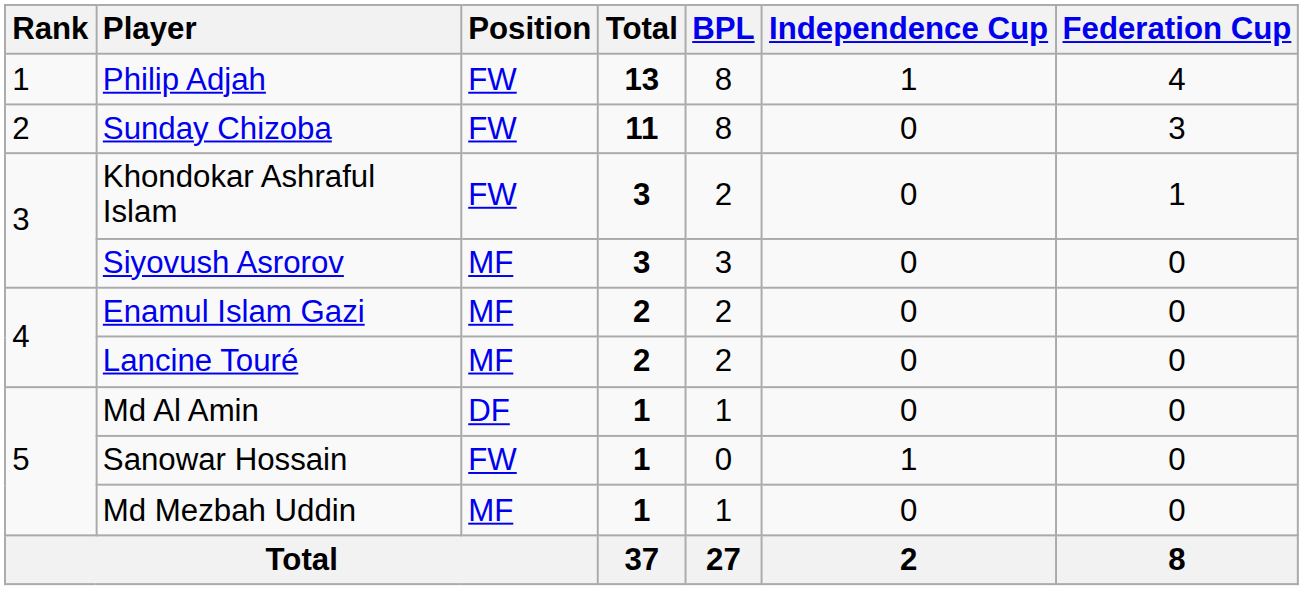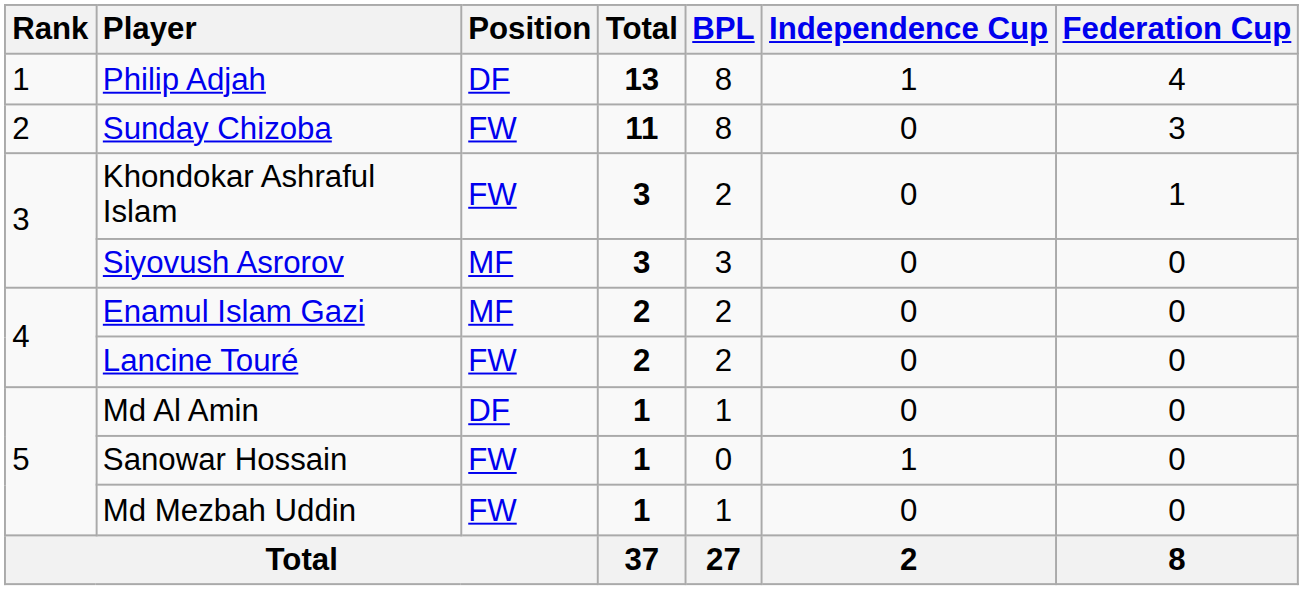Philip Adjah | Position: FW -> DF
Lancine Touré | Position: MF -> FW
Md Mezbah Uddin | Position: MF -> FW
